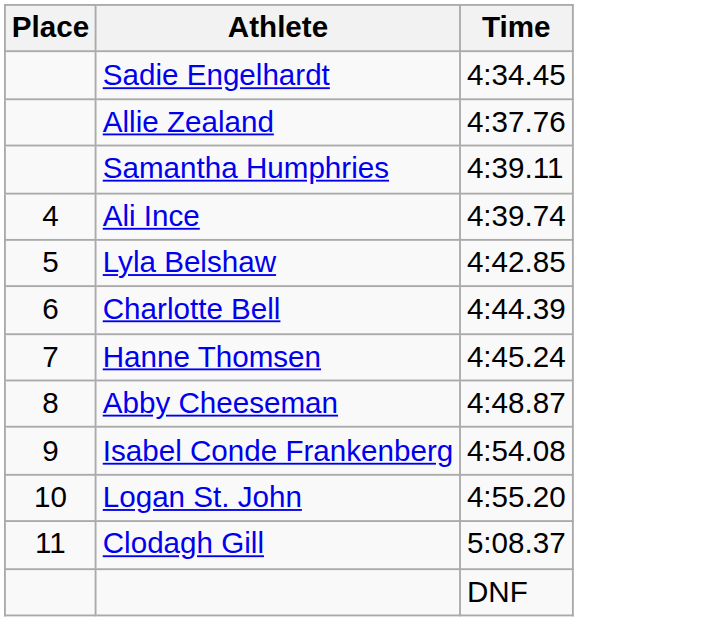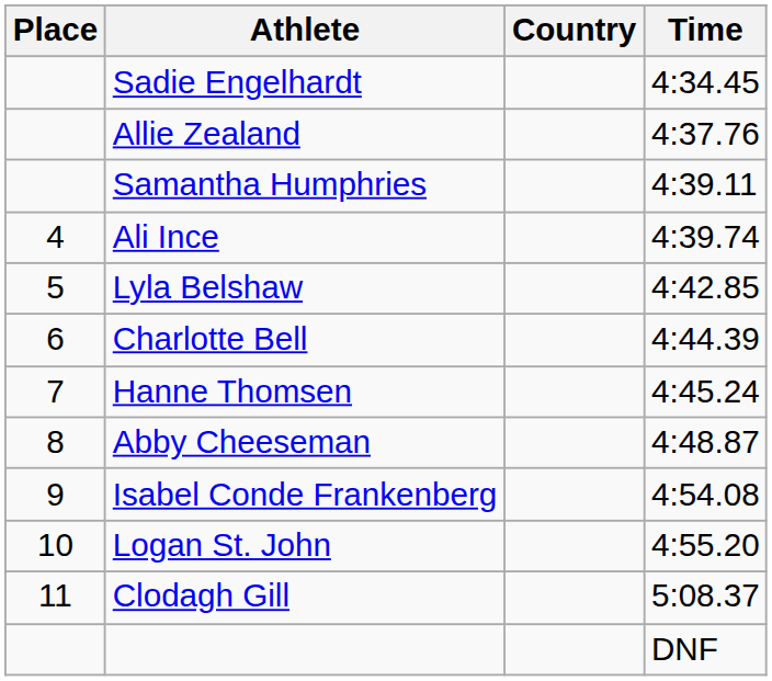+ column: Country
